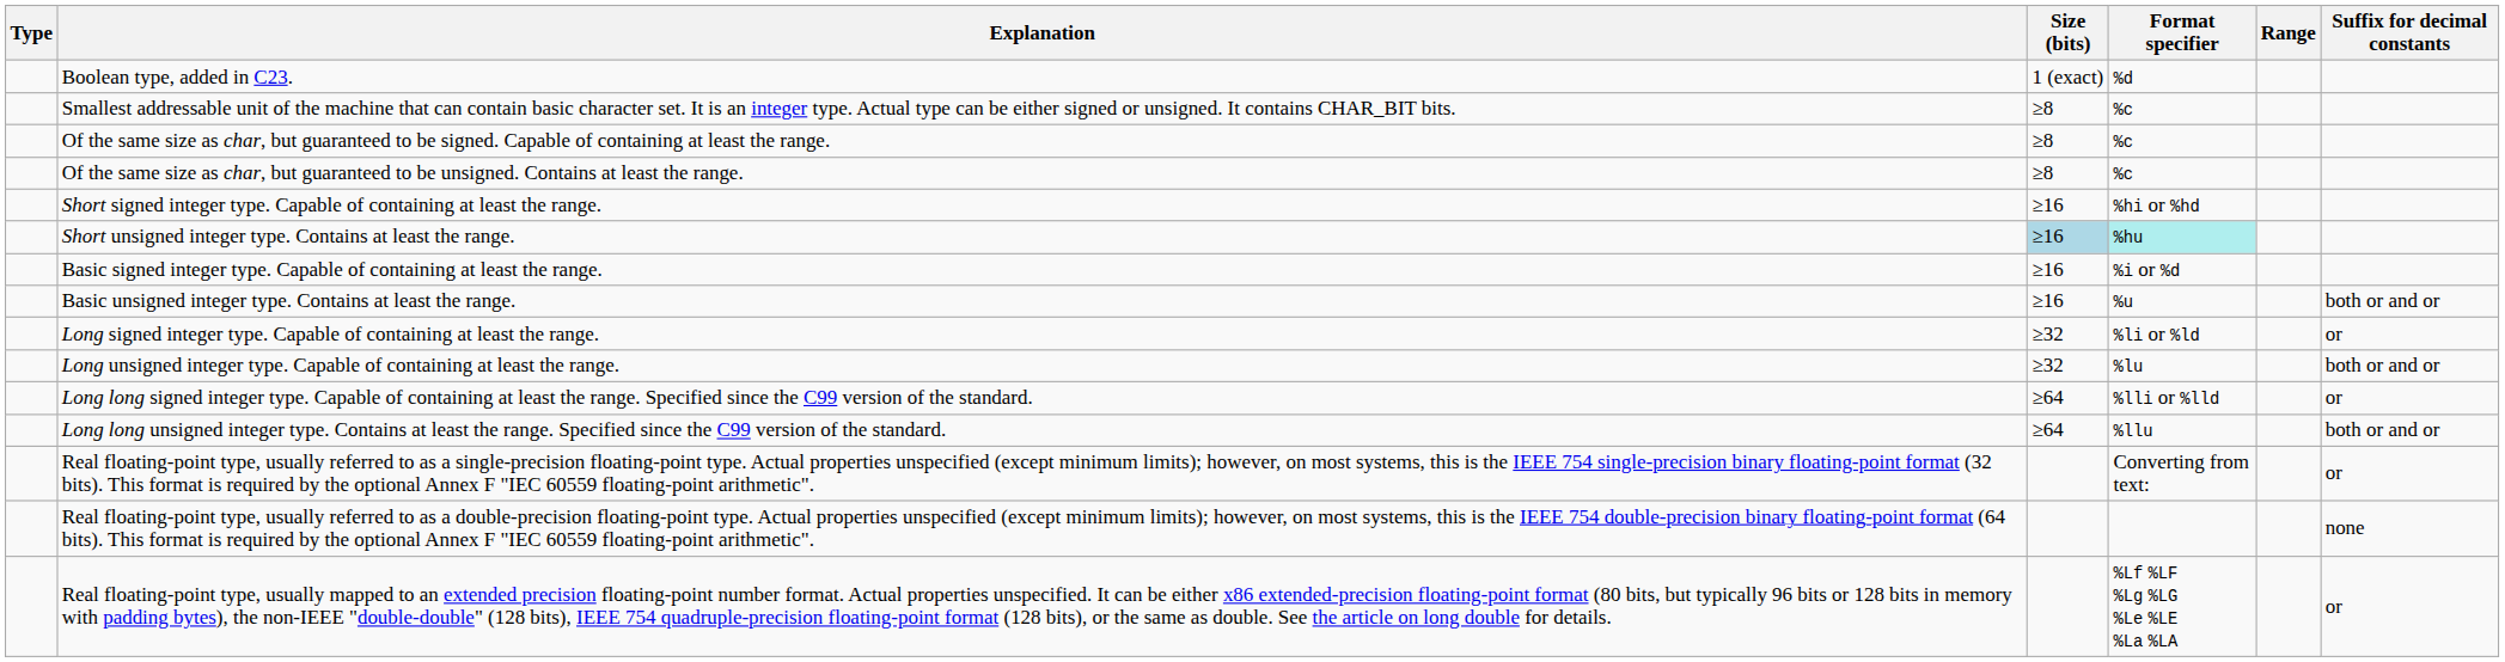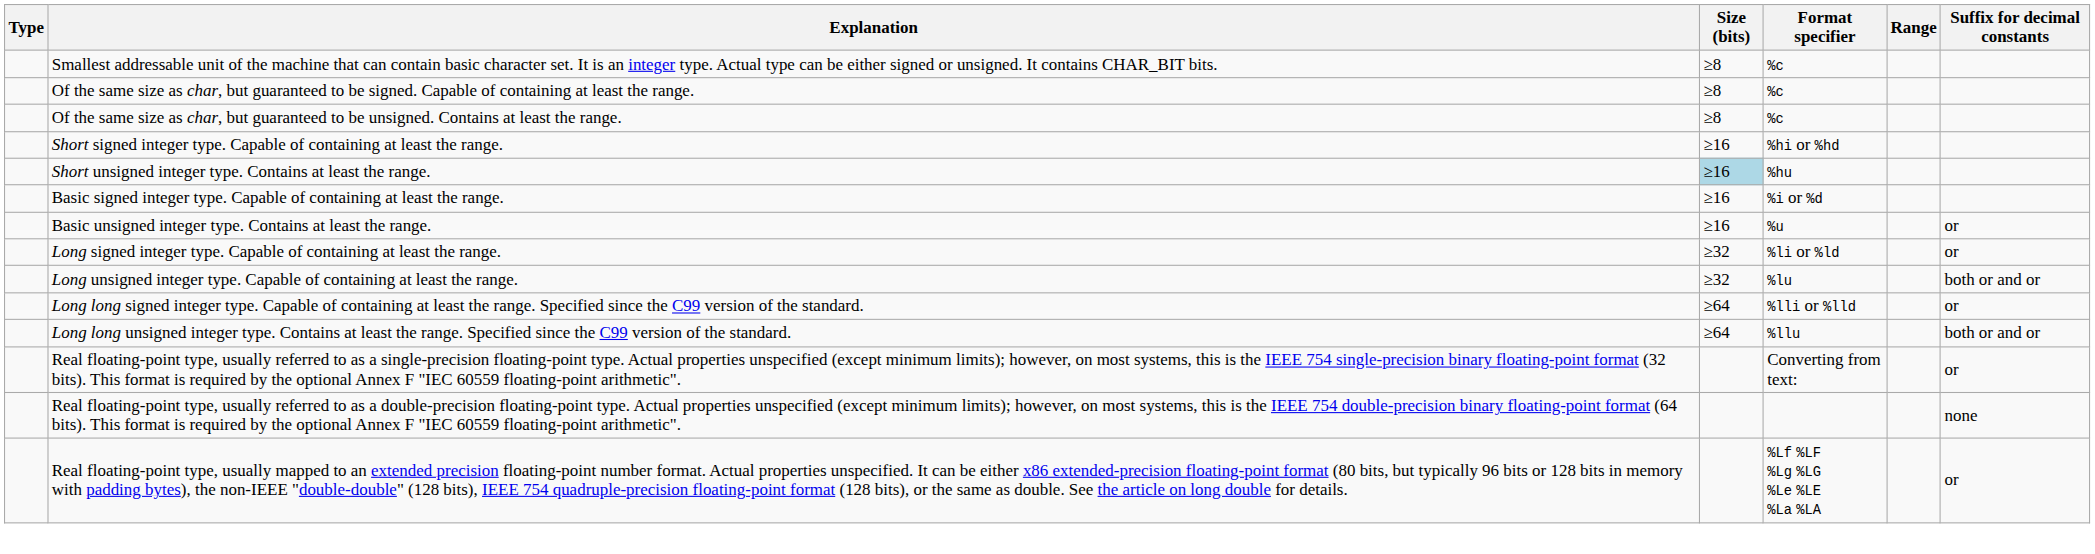- row: Boolean type, added in C23. | 1 (exact) | %d
Short unsigned integer type. Contains at least the range. | Format specifier: paleturquoise background -> no background
Basic unsigned integer type. Contains at least the range. | Suffix for decimal constants: both or and or -> or
